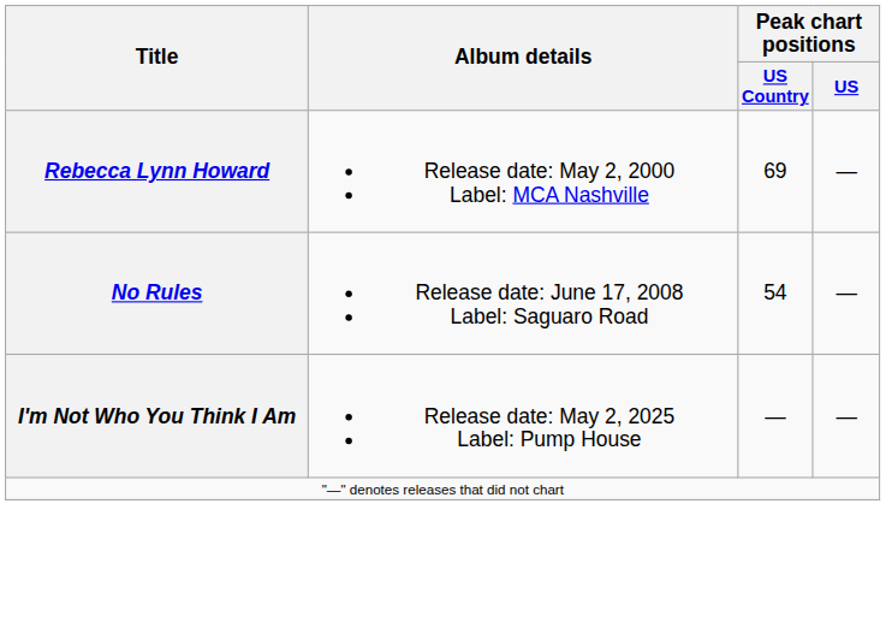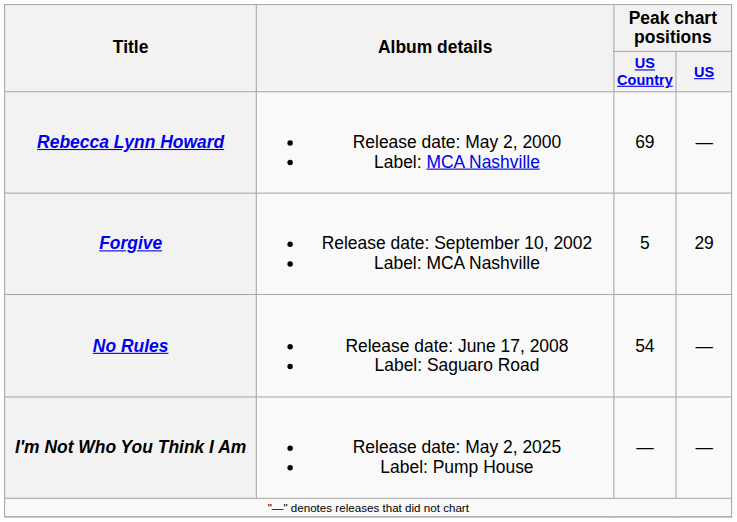+ row: Forgive | Release date: September 10, 2002 Label: MCA Nashville | 5 | 29
